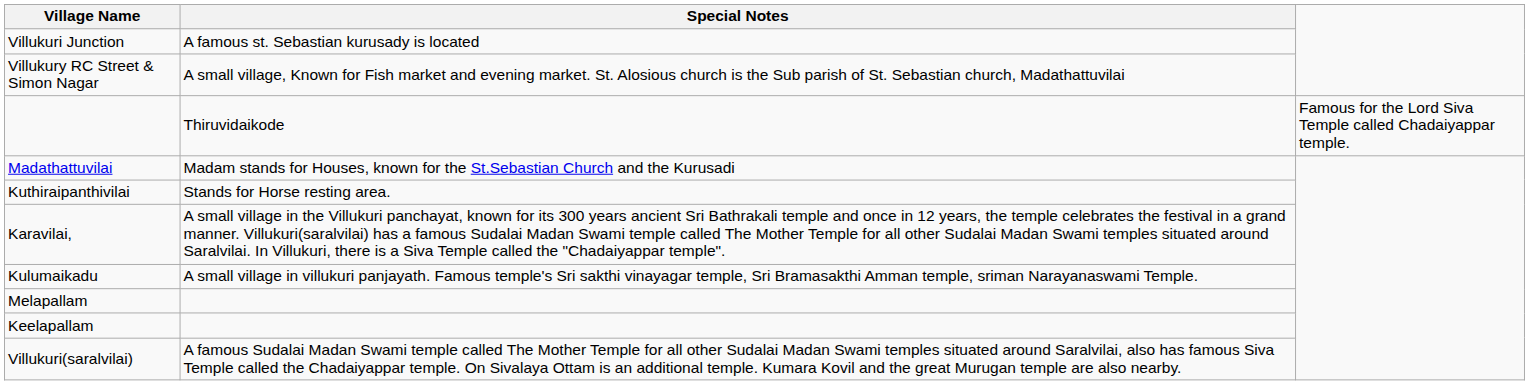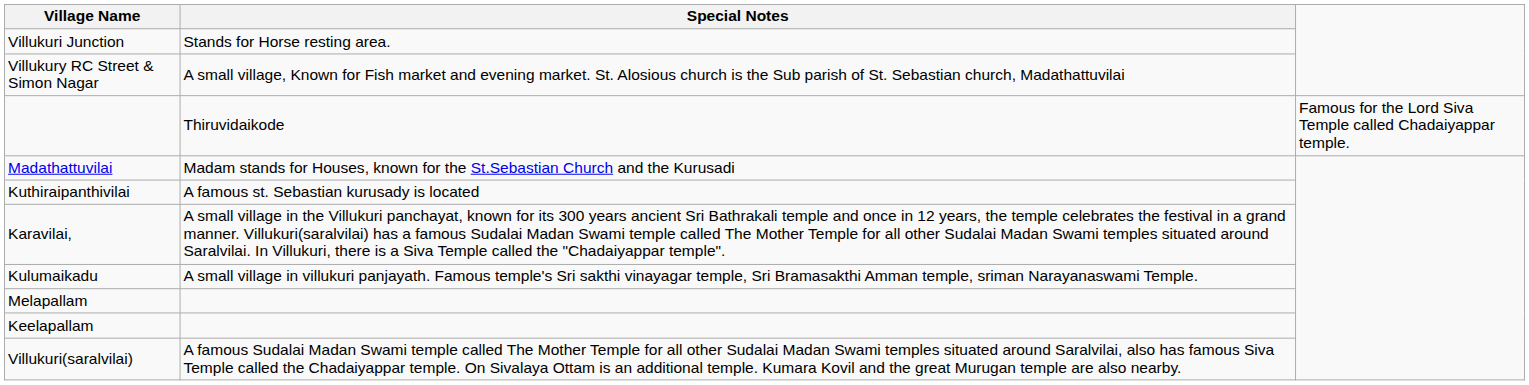Villukuri Junction | Special Notes: A famous st. Sebastian kurusady is located -> Stands for Horse resting area.
Kuthiraipanthivilai | Special Notes: Stands for Horse resting area. -> A famous st. Sebastian kurusady is located
